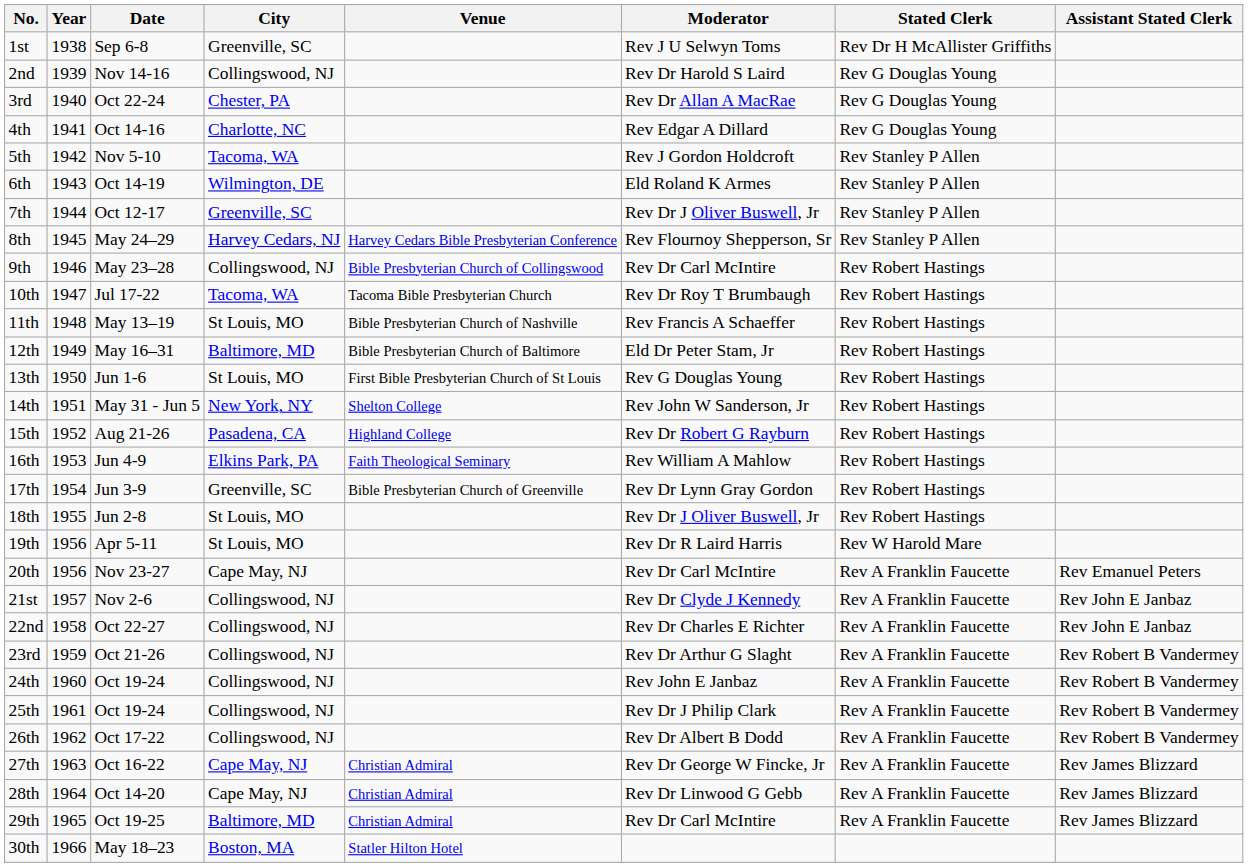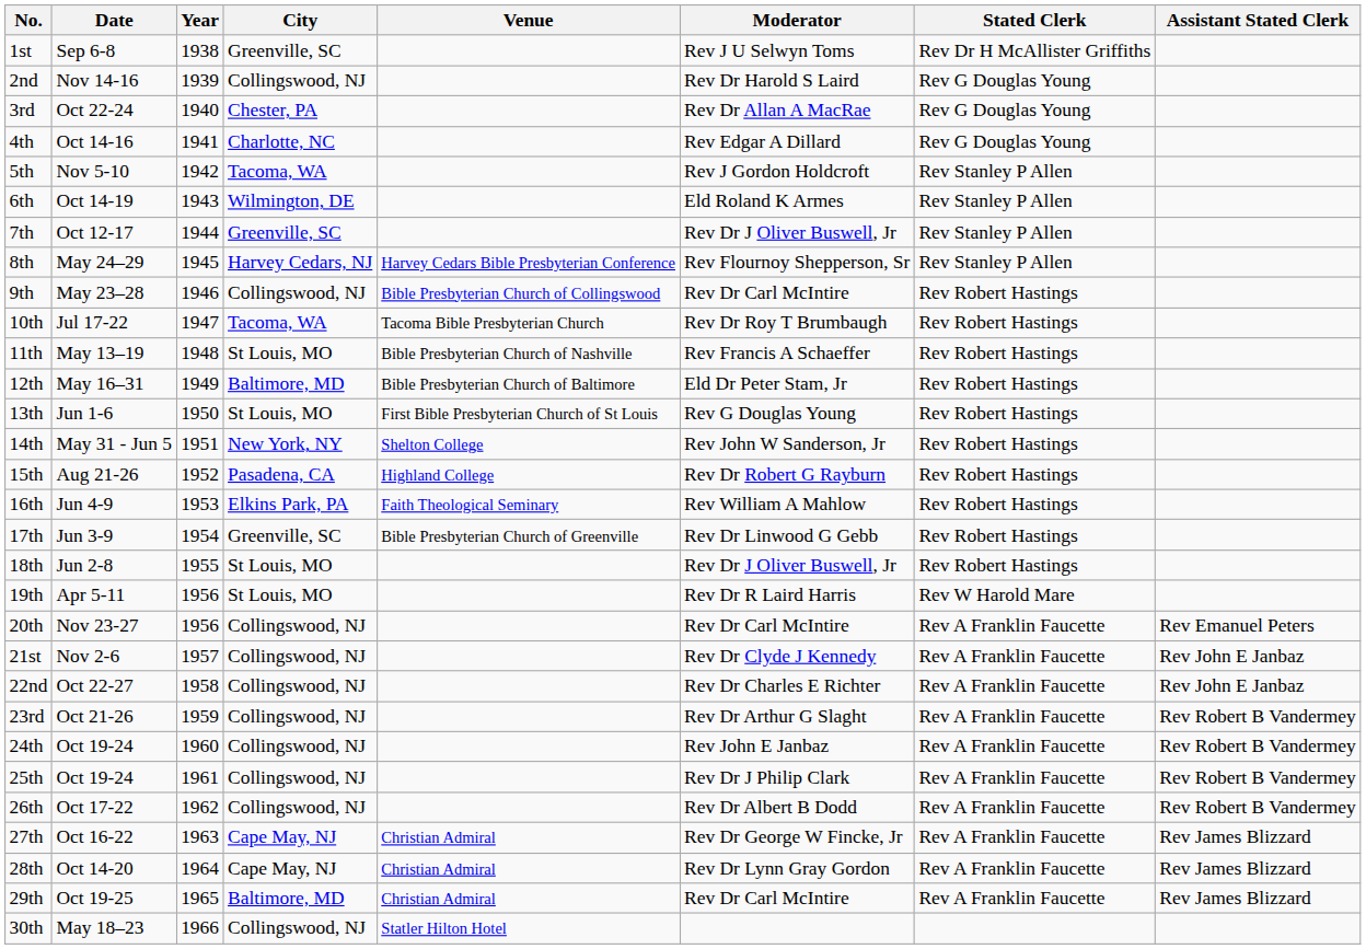columns swapped: Year <-> Date
17th | Moderator: Rev Dr Lynn Gray Gordon -> Rev Dr Linwood G Gebb
20th | City: Cape May, NJ -> Collingswood, NJ
28th | Moderator: Rev Dr Linwood G Gebb -> Rev Dr Lynn Gray Gordon
30th | City: Boston, MA -> Collingswood, NJ
